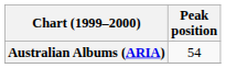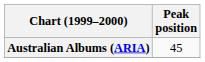Australian Albums (ARIA) | Peak position: 54 -> 45
